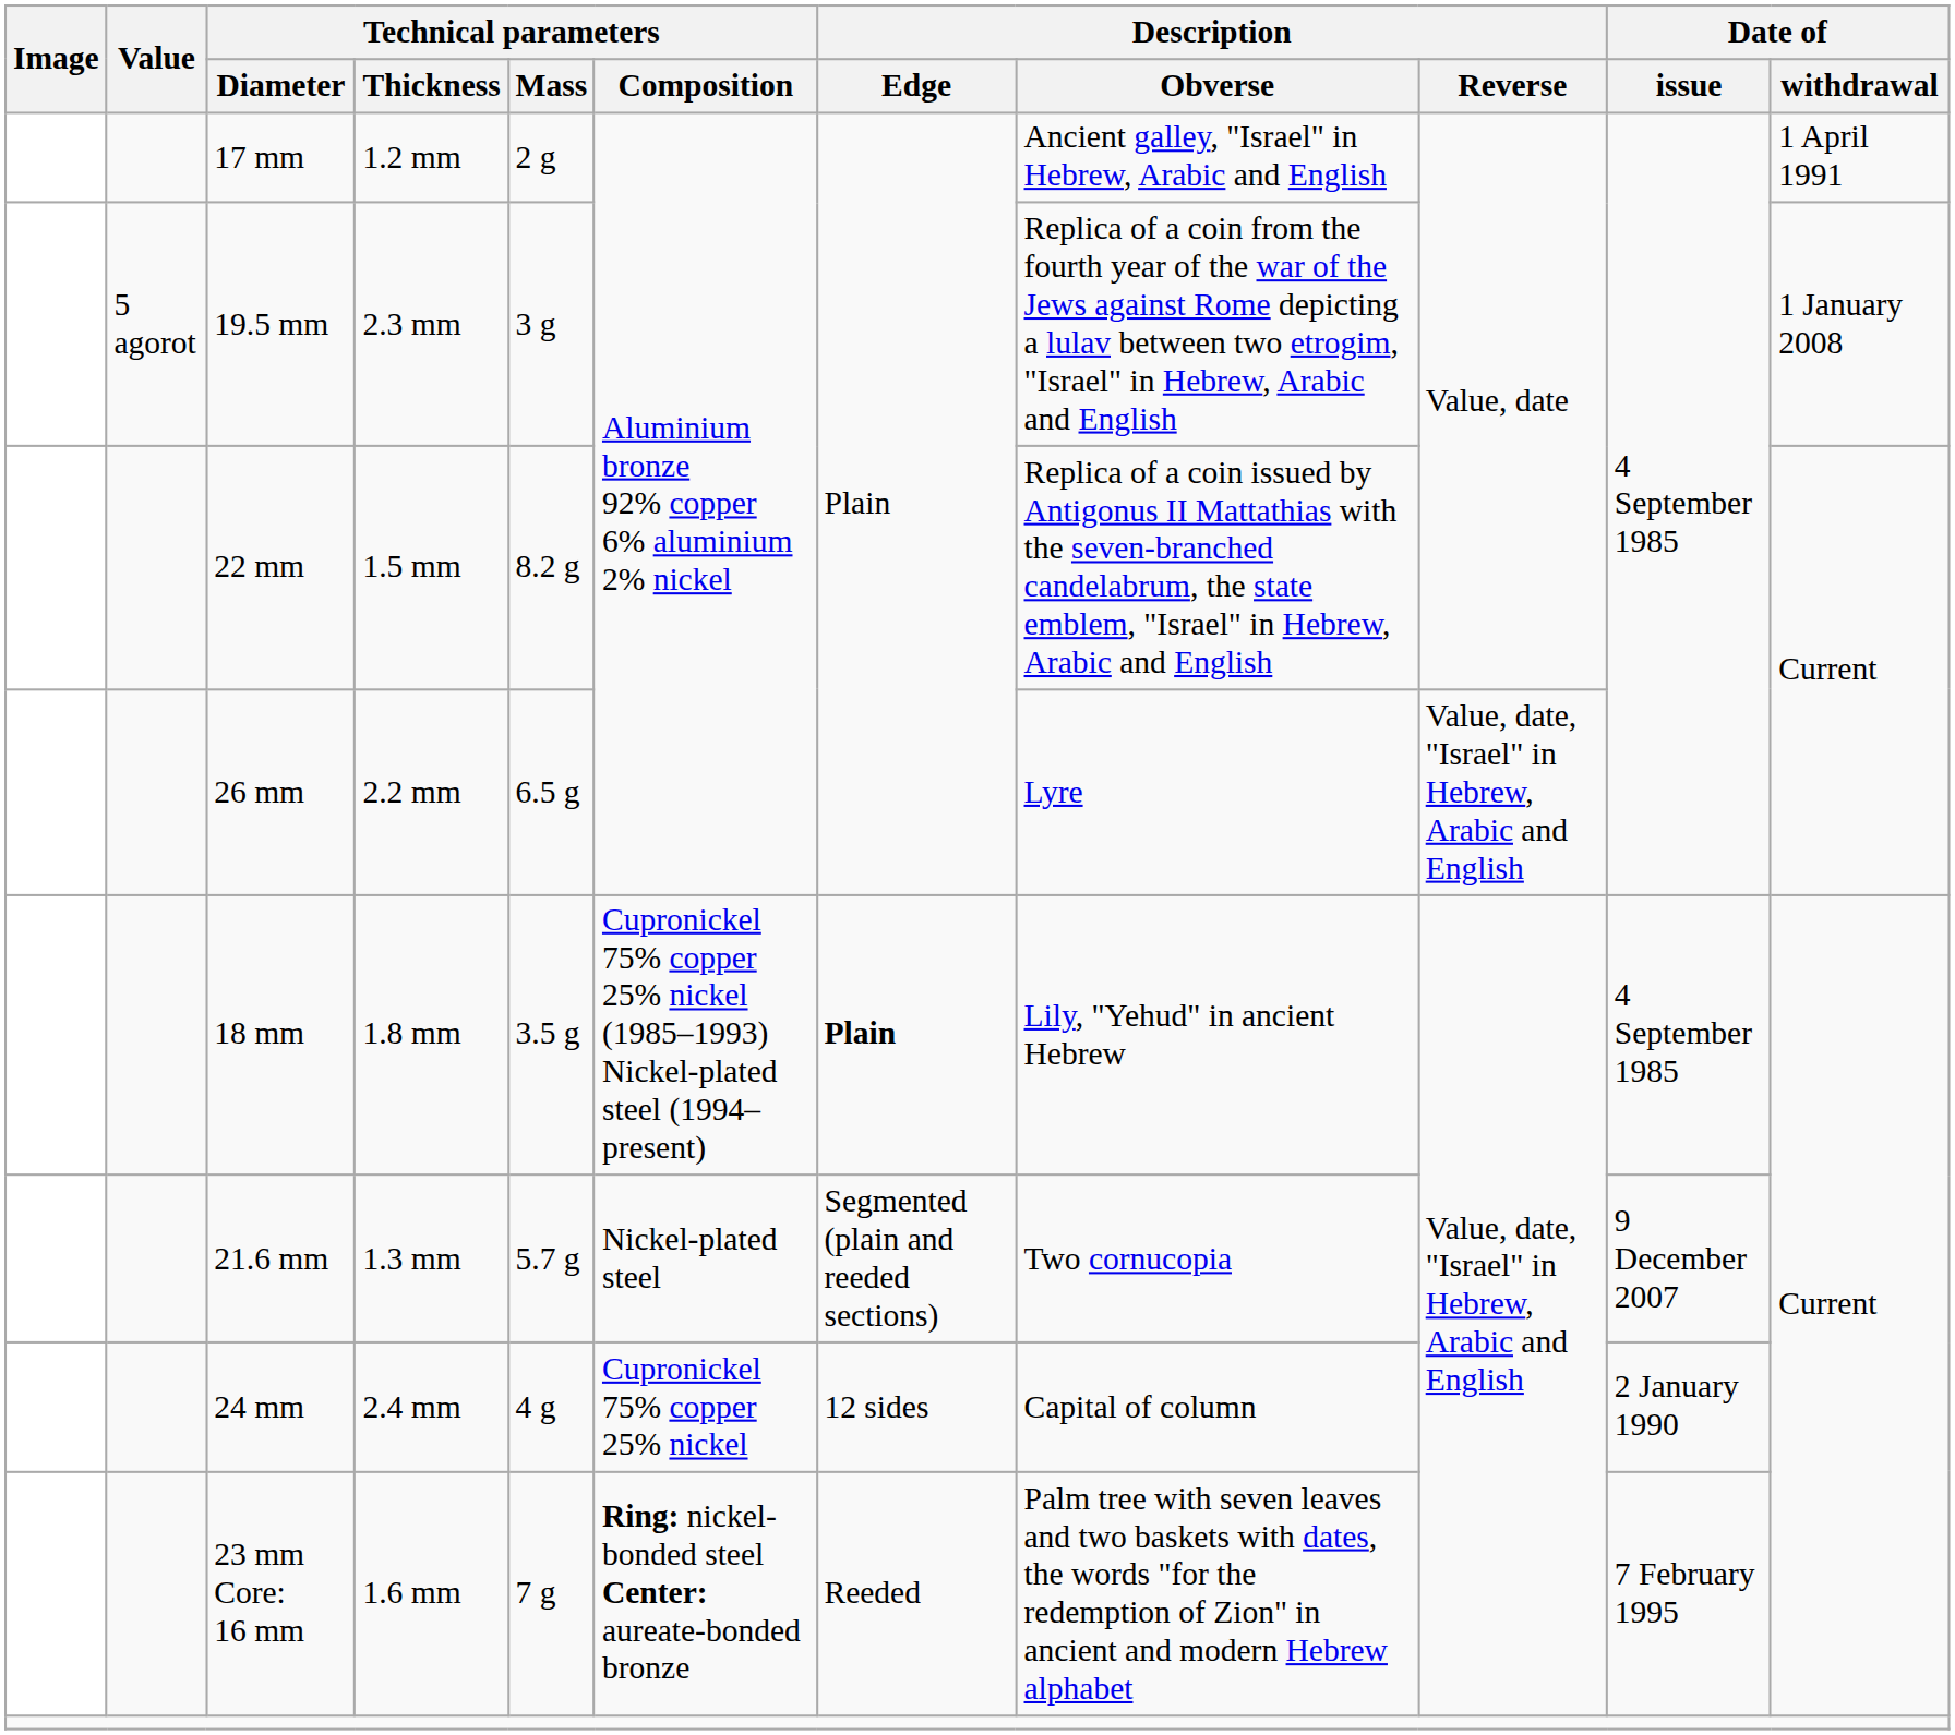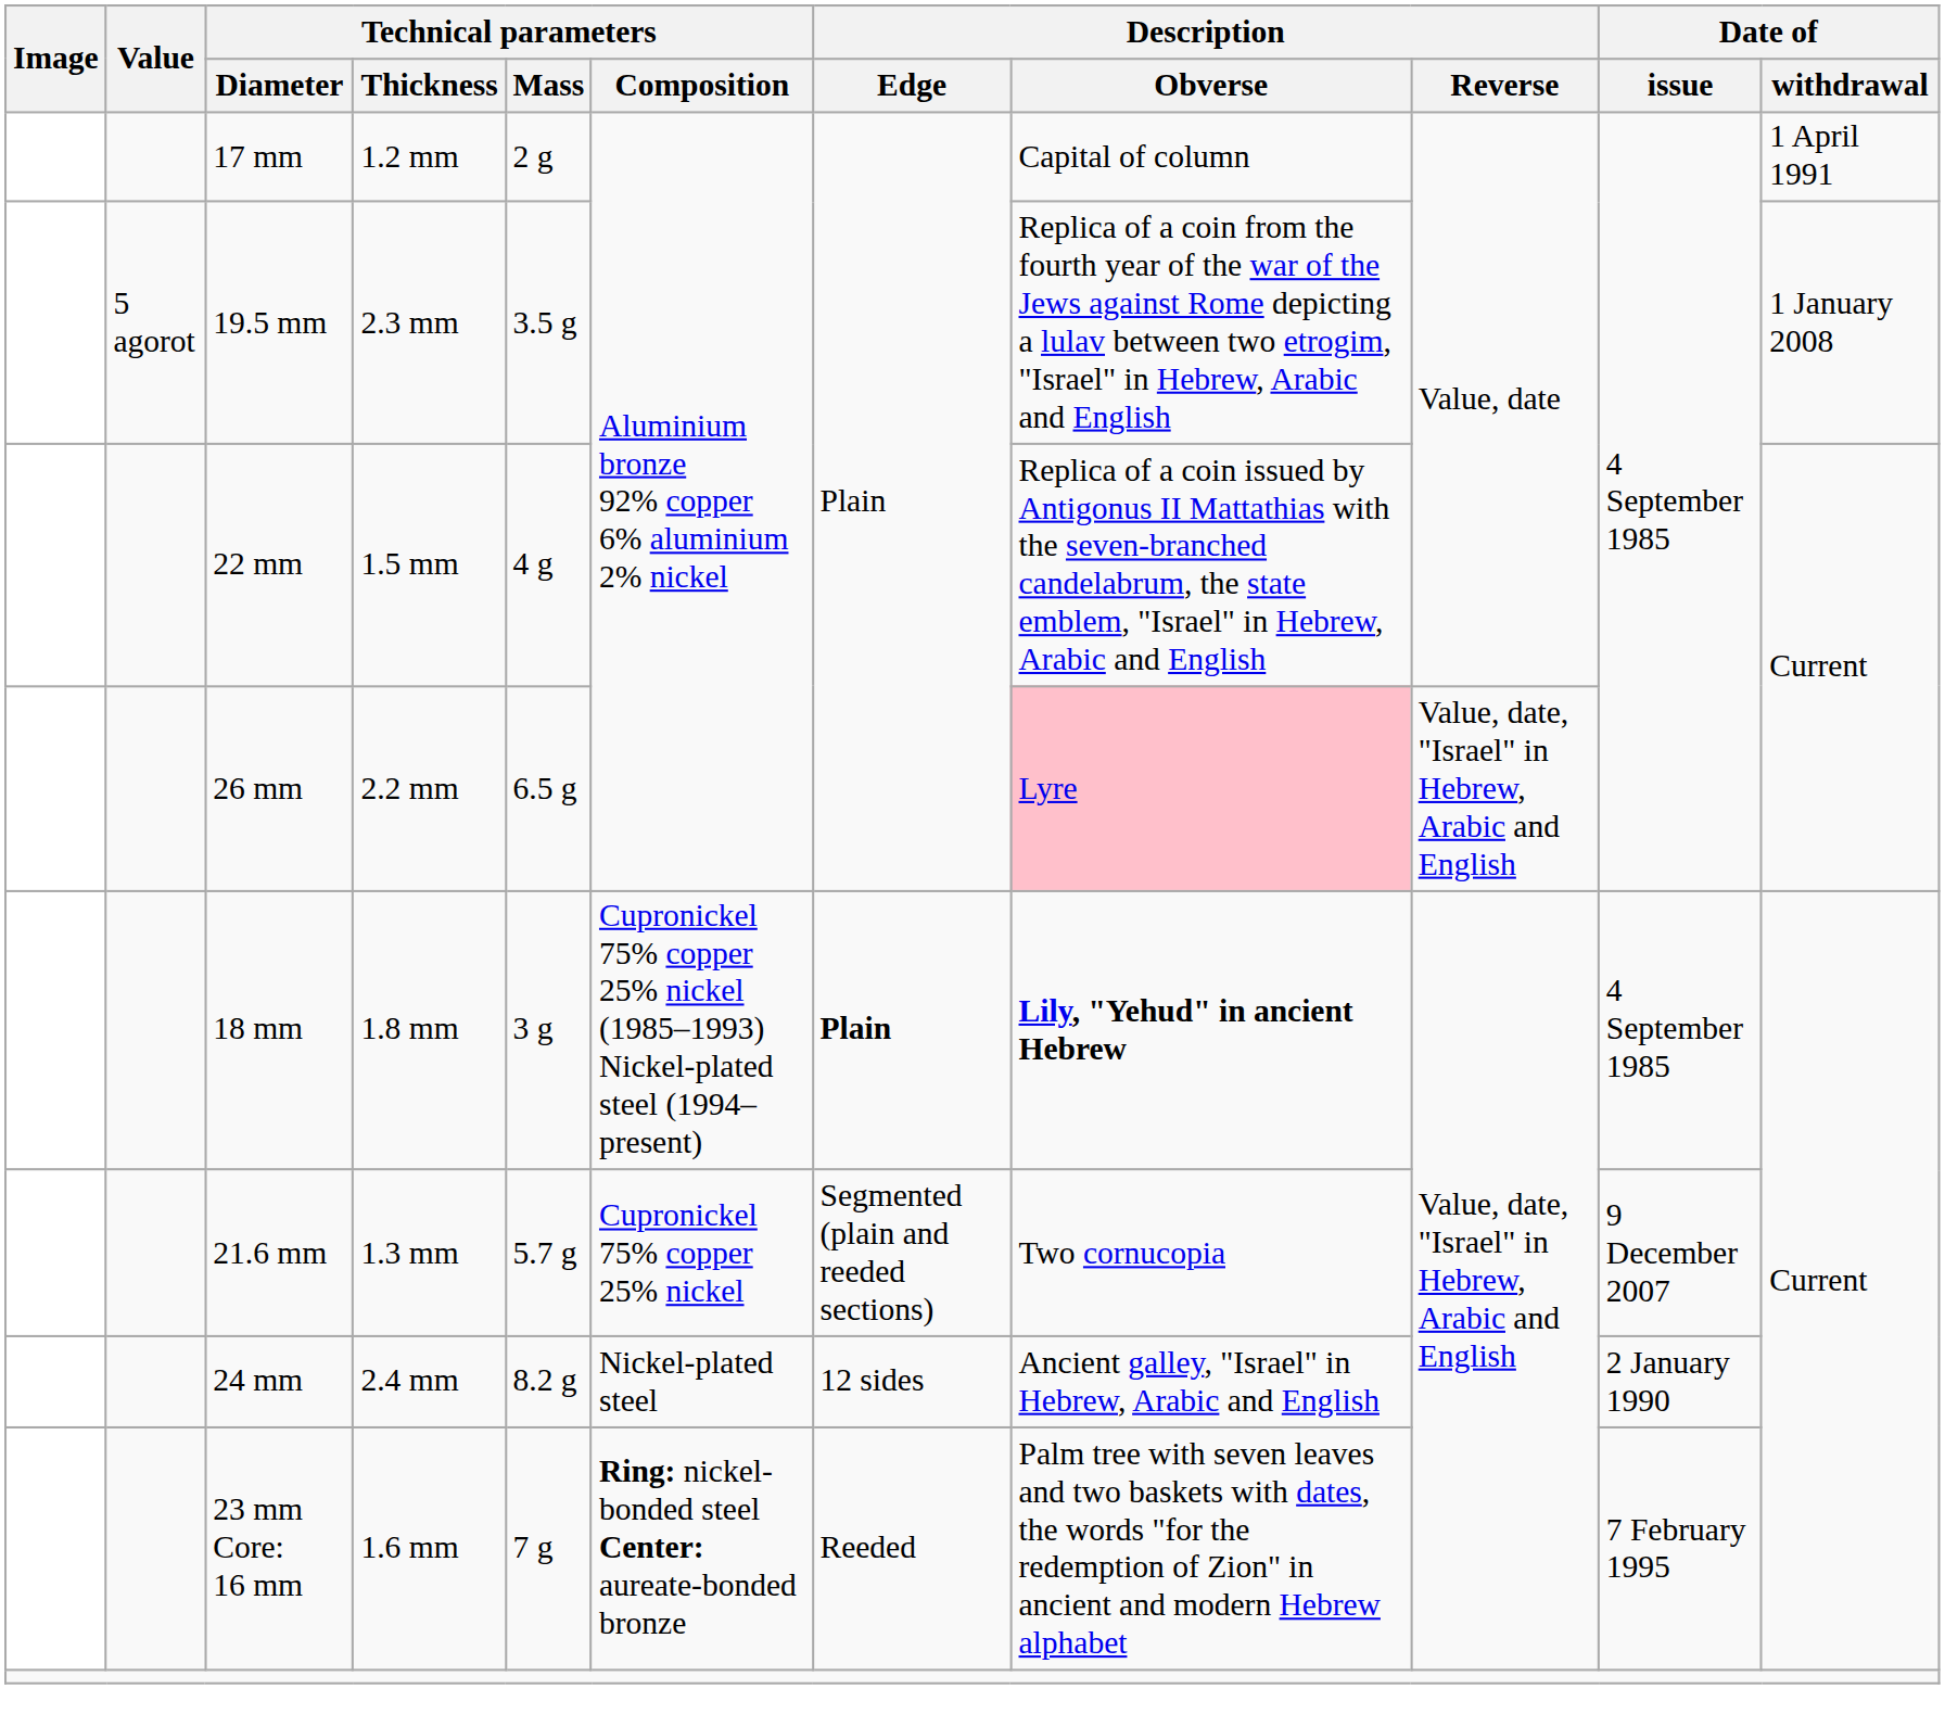17 mm | Description / Obverse: Ancient galley, "Israel" in Hebrew, Arabic and English -> Capital of column
19.5 mm | Technical parameters / Mass: 3 g -> 3.5 g
22 mm | Technical parameters / Mass: 8.2 g -> 4 g
26 mm | Description / Obverse: no background -> pink background
18 mm | Technical parameters / Mass: 3.5 g -> 3 g
18 mm | Description / Obverse: normal -> bold
21.6 mm | Technical parameters / Composition: Nickel-plated steel -> Cupronickel 75% copper 25% nickel
24 mm | Technical parameters / Mass: 4 g -> 8.2 g
24 mm | Technical parameters / Composition: Cupronickel 75% copper 25% nickel -> Nickel-plated steel
24 mm | Description / Obverse: Capital of column -> Ancient galley, "Israel" in Hebrew, Arabic and English
